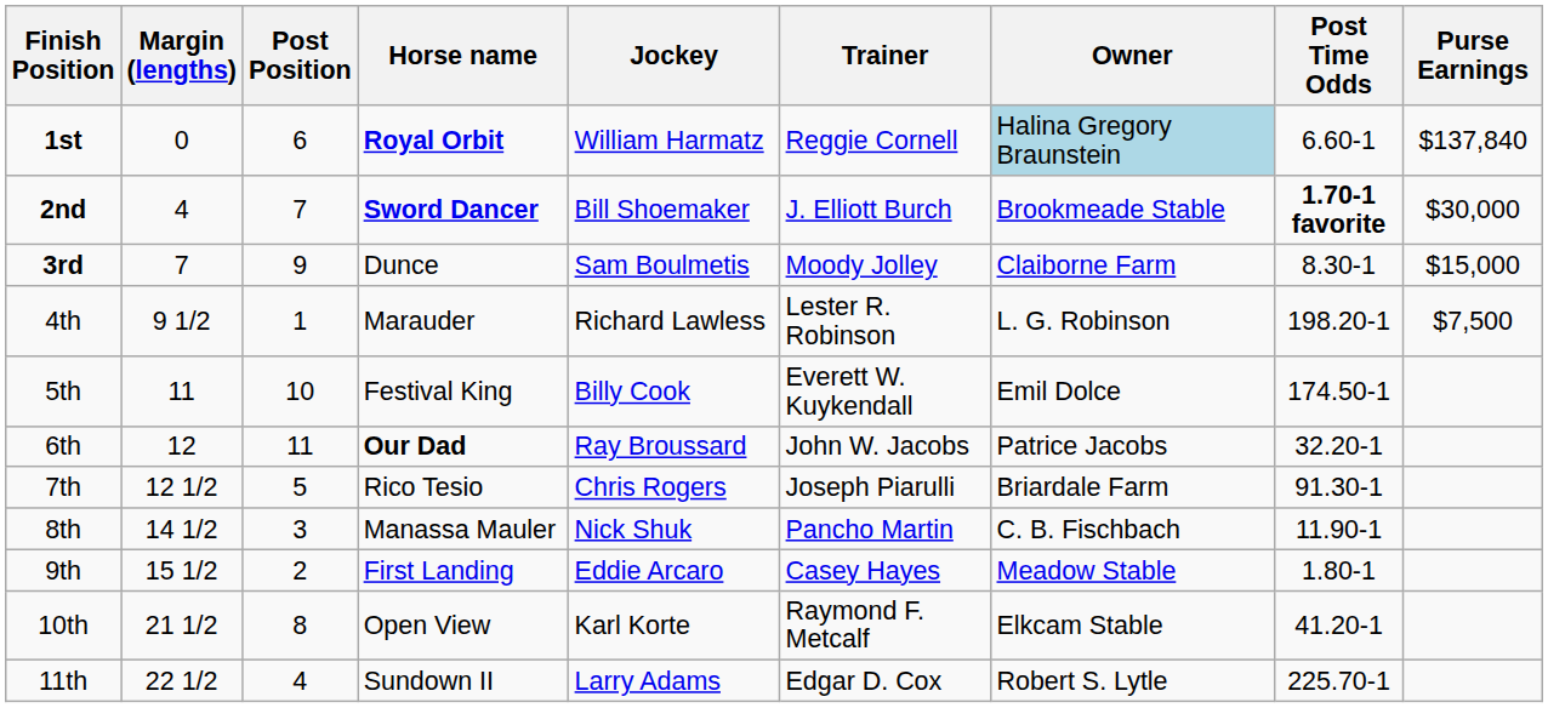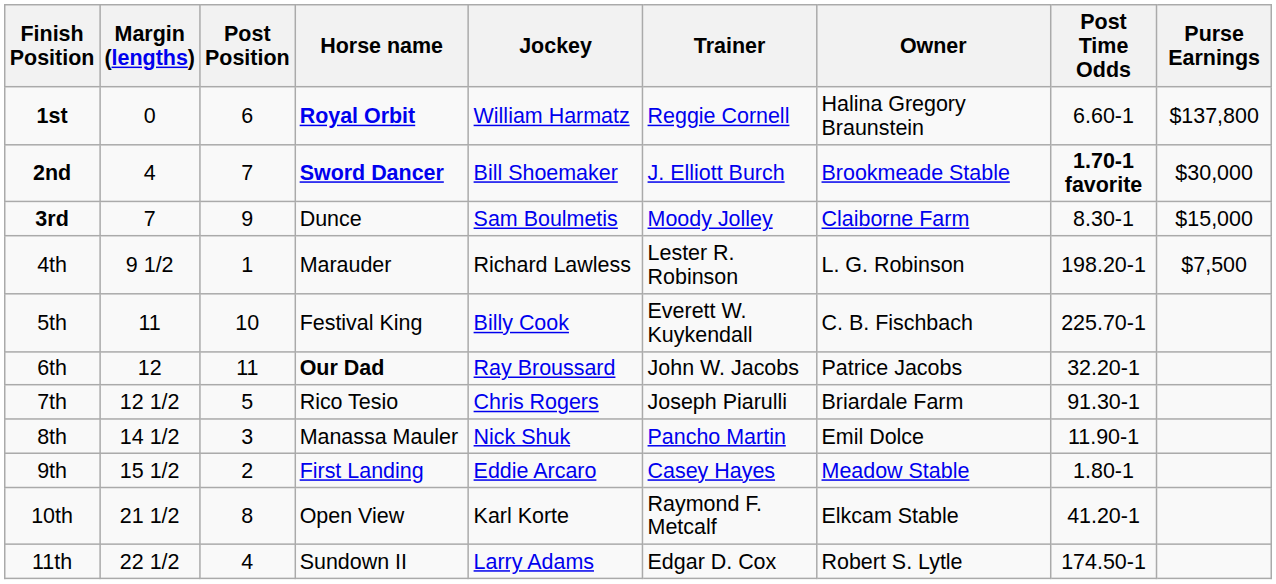1st | Owner: lightblue background -> no background
1st | Purse Earnings: $137,840 -> $137,800
5th | Owner: Emil Dolce -> C. B. Fischbach
5th | Post Time Odds: 174.50-1 -> 225.70-1
8th | Owner: C. B. Fischbach -> Emil Dolce
11th | Post Time Odds: 225.70-1 -> 174.50-1
